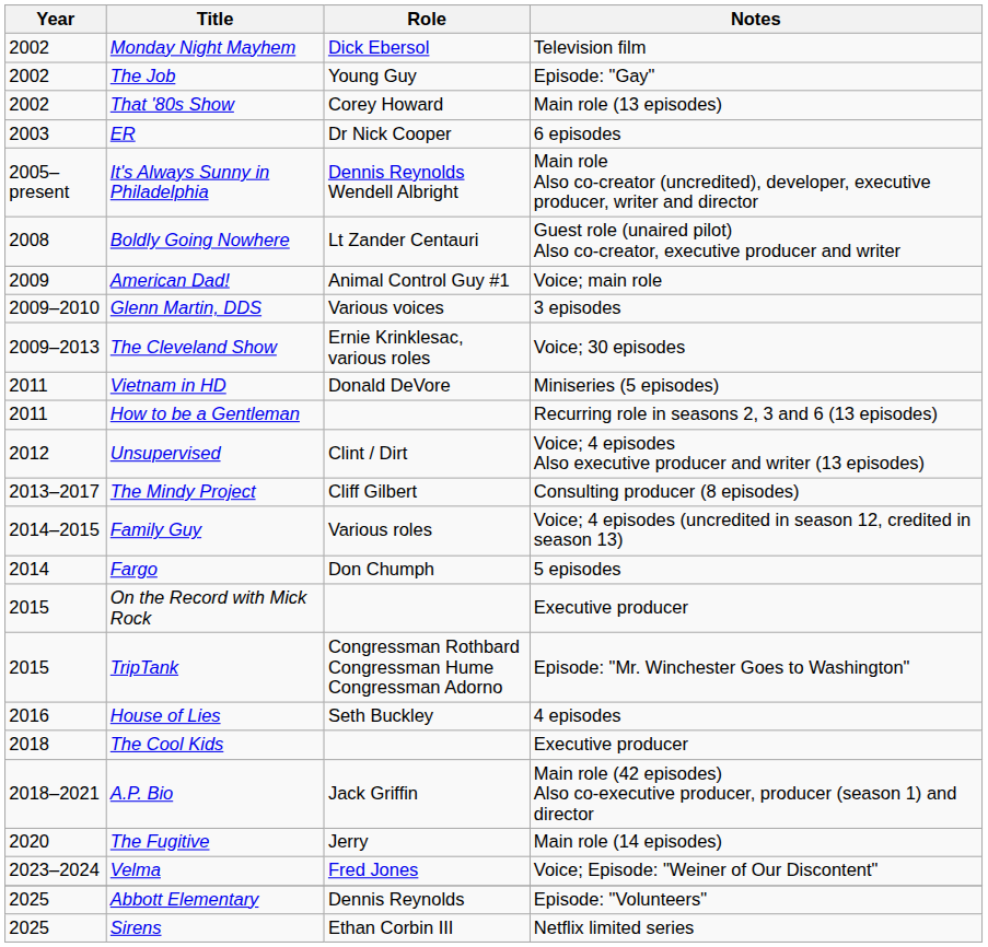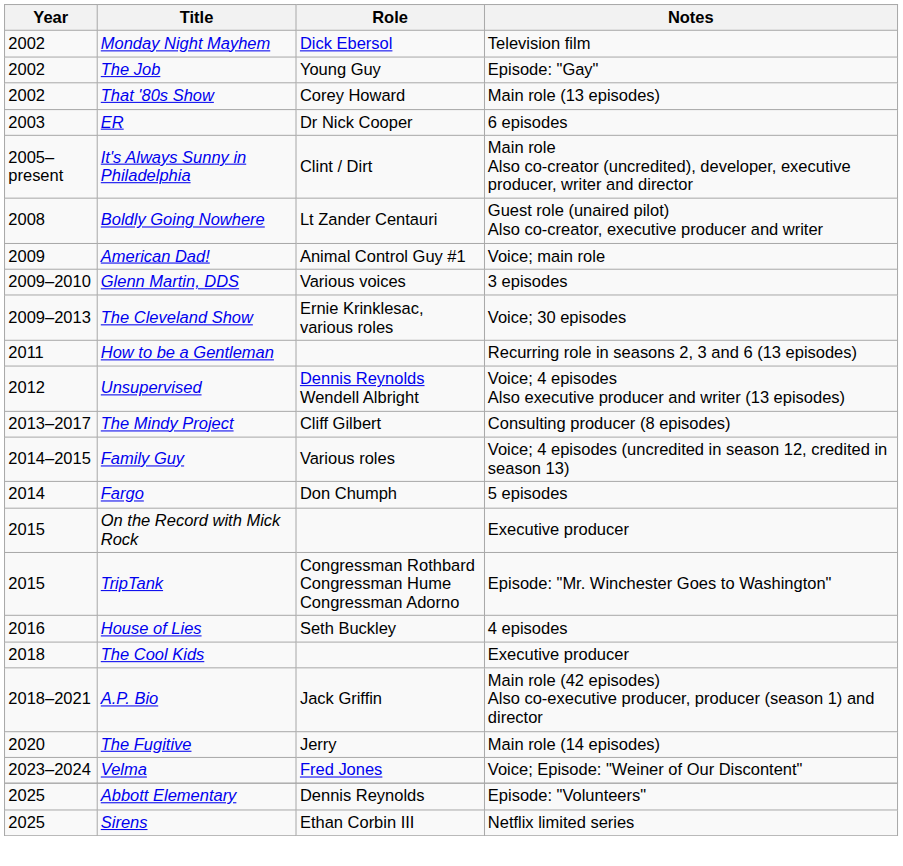It's Always Sunny in Philadelphia | Role: Dennis Reynolds Wendell Albright -> Clint / Dirt
- row: 2011 | Vietnam in HD | Donald DeVore | Miniseries (5 episodes)
Unsupervised | Role: Clint / Dirt -> Dennis Reynolds Wendell Albright
